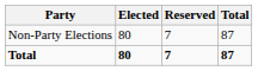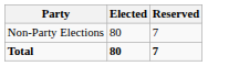- column: Total | 87 | 87
